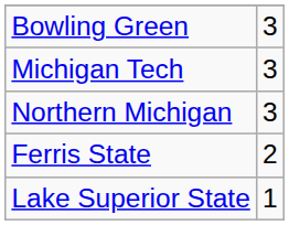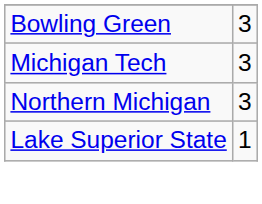- row: Ferris State | 2
